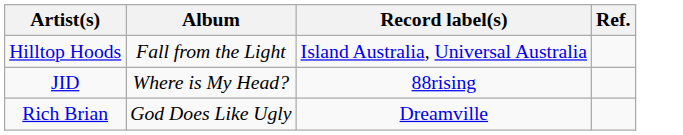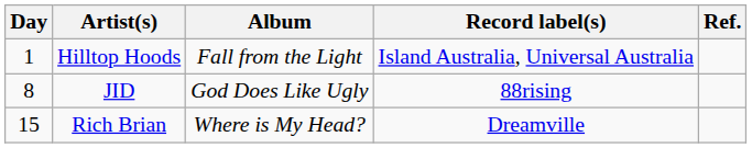+ column: Day | 1 | 8 | 15
JID | Album: Where is My Head? -> God Does Like Ugly
Rich Brian | Album: God Does Like Ugly -> Where is My Head?
